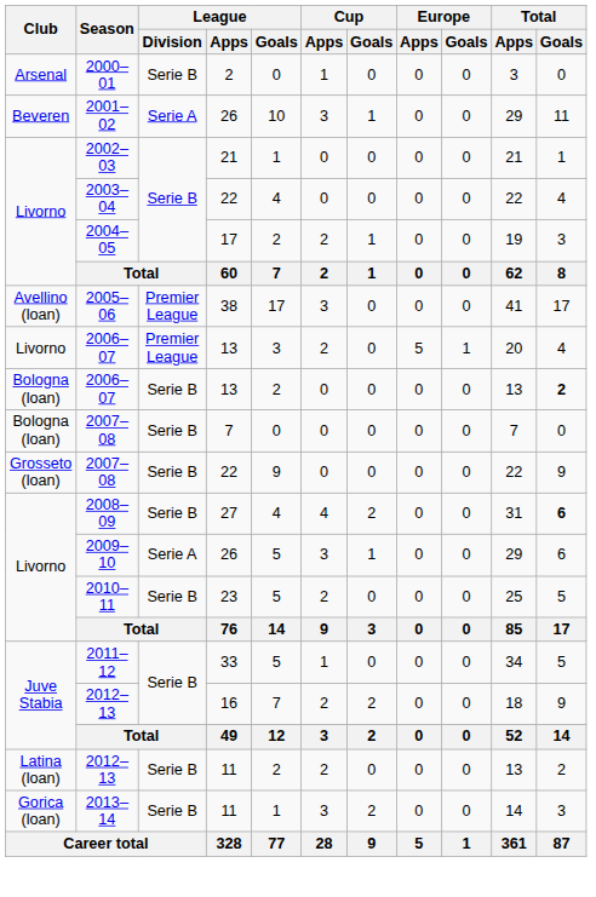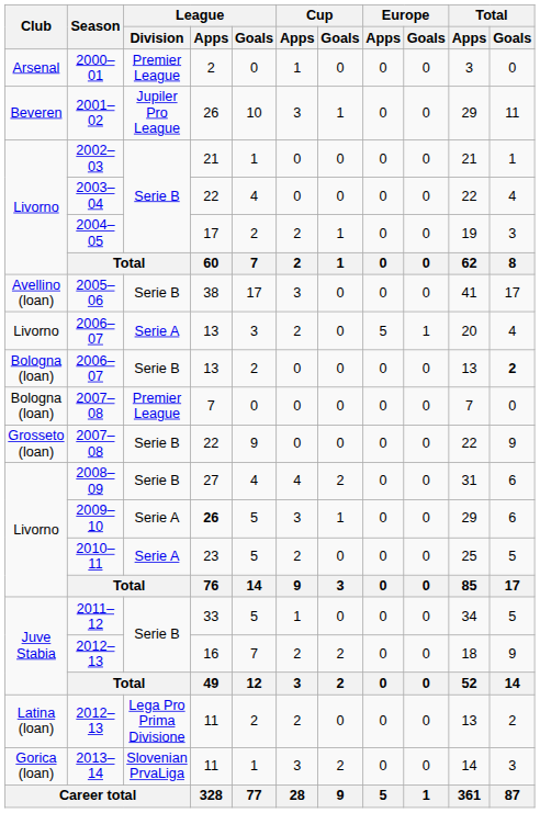2000–01 | League / Division: Serie B -> Premier League
2001–02 | League / Division: Serie A -> Jupiler Pro League
2005–06 | League / Division: Premier League -> Serie B
Livorno / 2006–07 | League / Division: Premier League -> Serie A
Bologna (loan) / 2007–08 | League / Division: Serie B -> Premier League
2008–09 | Total / Goals: bold -> normal
2009–10 | League / Apps: normal -> bold
2010–11 | League / Division: Serie B -> Serie A
Latina (loan) / 2012–13 | League / Division: Serie B -> Lega Pro Prima Divisione
2013–14 | League / Division: Serie B -> Slovenian PrvaLiga
